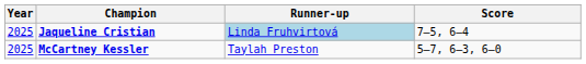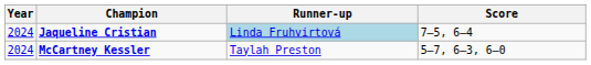Jaqueline Cristian | Year: 2025 -> 2024
McCartney Kessler | Year: 2025 -> 2024
